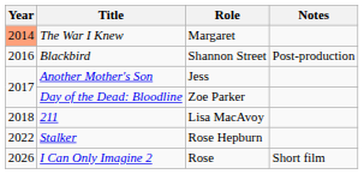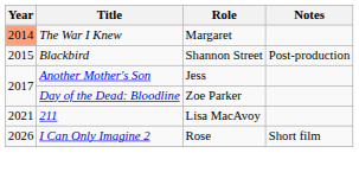Blackbird | Year: 2016 -> 2015
211 | Year: 2018 -> 2021
- row: 2022 | Stalker | Rose Hepburn
